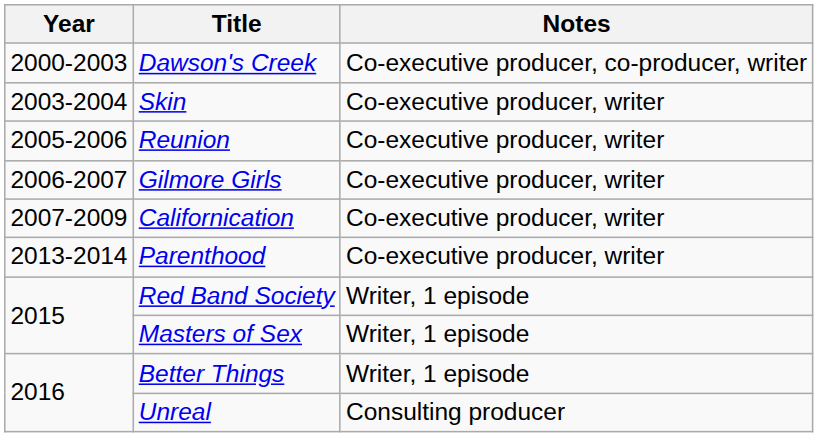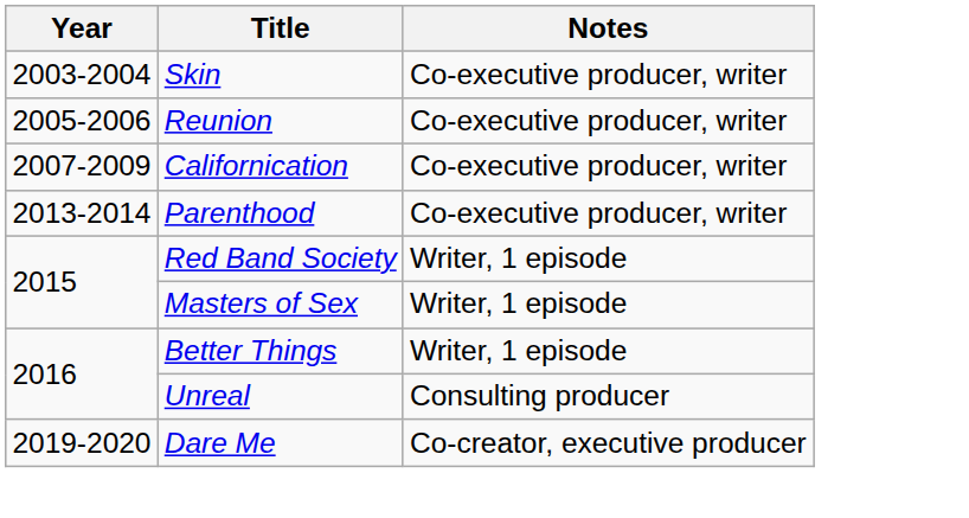- row: 2000-2003 | Dawson's Creek | Co-executive producer, co-producer, writer
- row: 2006-2007 | Gilmore Girls | Co-executive producer, writer
+ row: 2019-2020 | Dare Me | Co-creator, executive producer
